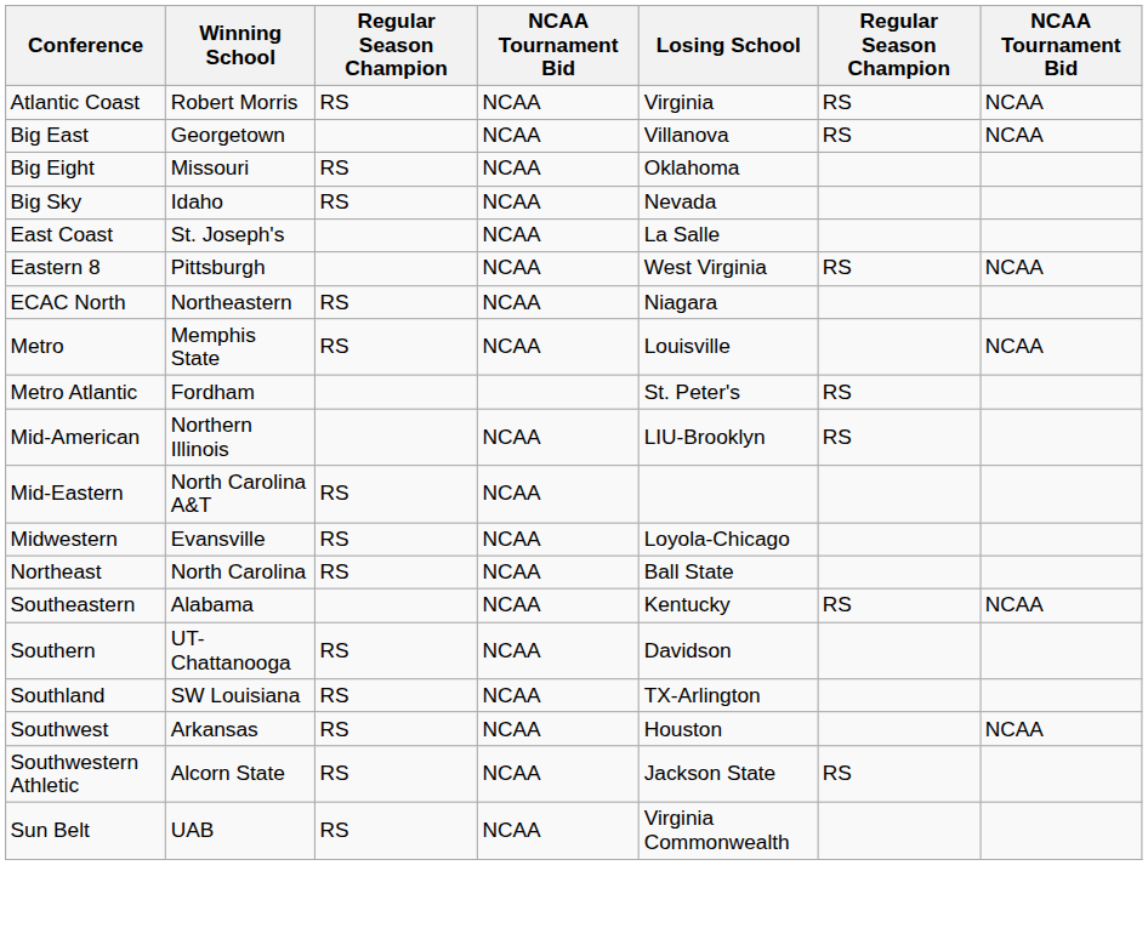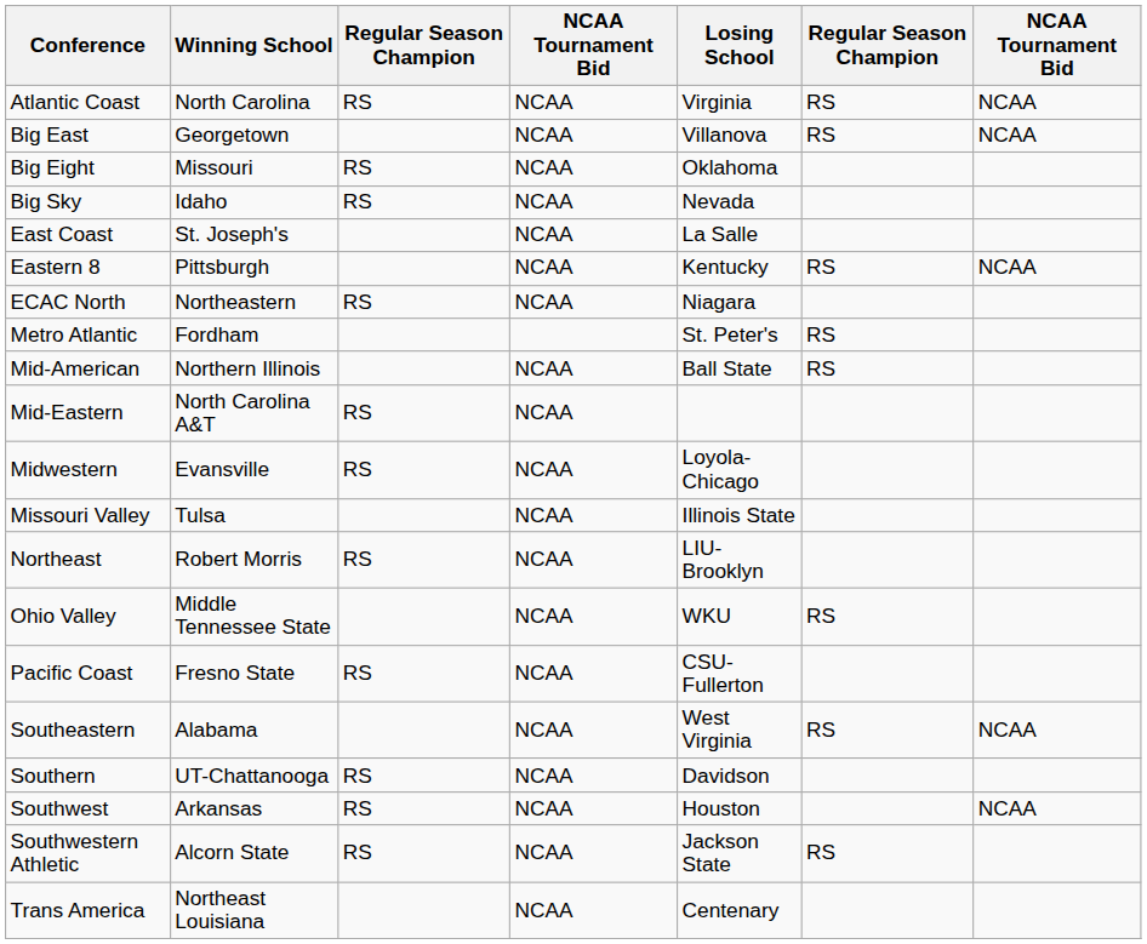Atlantic Coast | Winning School: Robert Morris -> North Carolina
Eastern 8 | Losing School: West Virginia -> Kentucky
- row: Metro | Memphis State | RS | NCAA | Louisville | NCAA
Mid-American | Losing School: LIU-Brooklyn -> Ball State
+ row: Missouri Valley | Tulsa | NCAA | Illinois State
Northeast | Winning School: North Carolina -> Robert Morris
Northeast | Losing School: Ball State -> LIU-Brooklyn
+ row: Ohio Valley | Middle Tennessee State | NCAA | WKU | RS
+ row: Pacific Coast | Fresno State | RS | NCAA | CSU-Fullerton
Southeastern | Losing School: Kentucky -> West Virginia
- row: Southland | SW Louisiana | RS | NCAA | TX-Arlington
- row: Sun Belt | UAB | RS | NCAA | Virginia Commonwealth
+ row: Trans America | Northeast Louisiana | NCAA | Centenary
